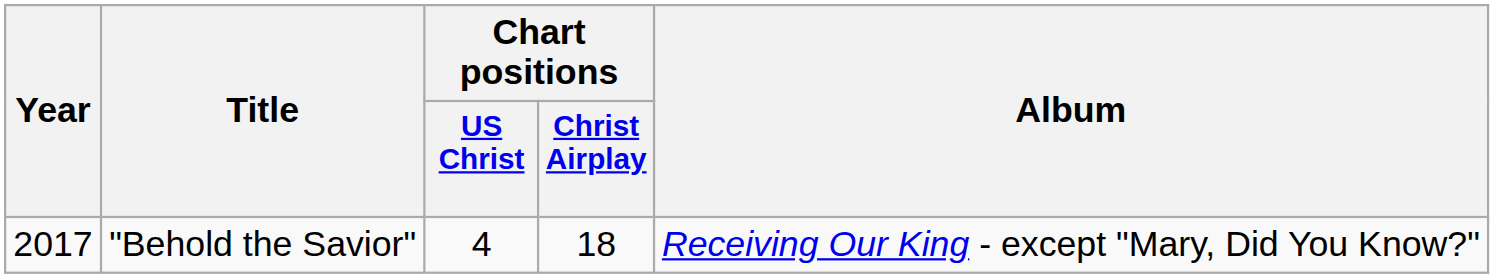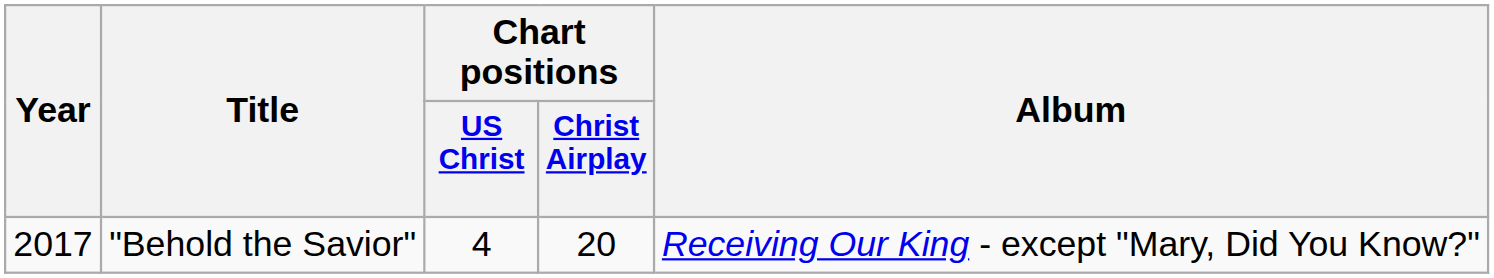"Behold the Savior" | Chart positions / Christ Airplay: 18 -> 20
